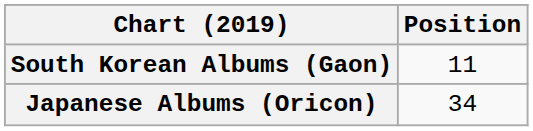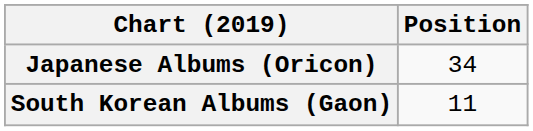rows swapped: Japanese Albums (Oricon) <-> South Korean Albums (Gaon)
